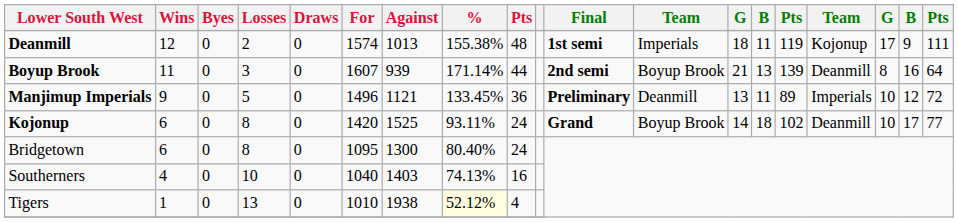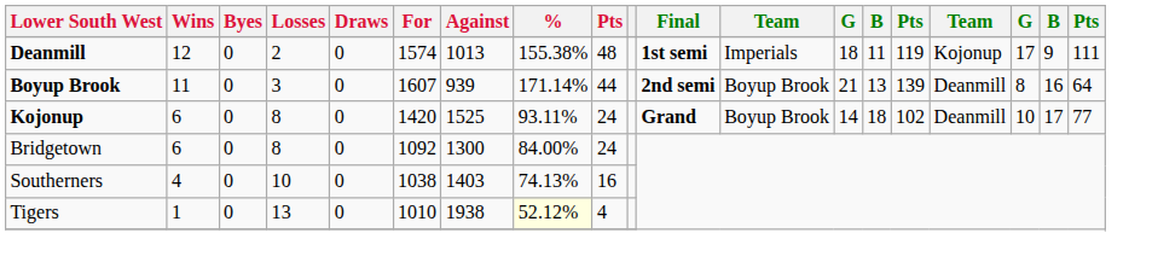- row: Manjimup Imperials | 9 | 0 | 5 | 0 | 1496 | 1121 | 133.45% | 36 | Preliminary | Deanmill | 13 | 11 | 89 | Imperials | 10 | 12 | 72
Bridgetown | For: 1095 -> 1092
Bridgetown | %: 80.40% -> 84.00%
Southerners | For: 1040 -> 1038
